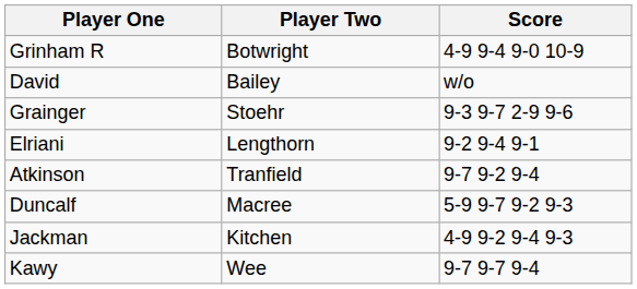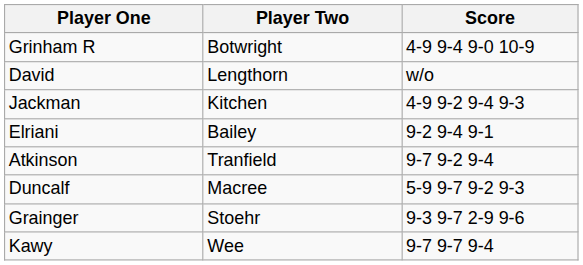David | Player Two: Bailey -> Lengthorn
rows swapped: Jackman <-> Grainger
Elriani | Player Two: Lengthorn -> Bailey
